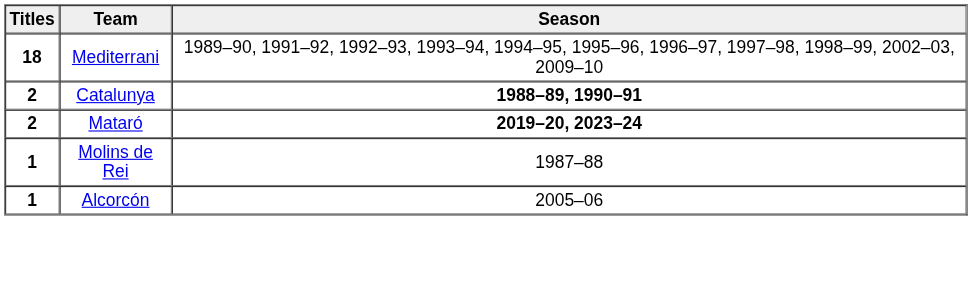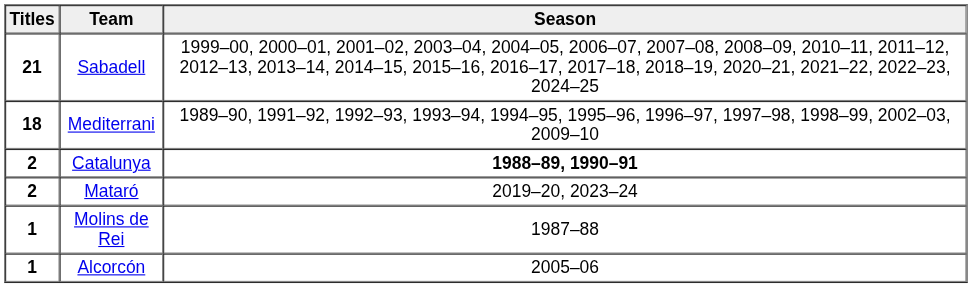+ row: 21 | Sabadell | 1999–00, 2000–01, 2001–02, 2003–04, 2004–05, 2006–07, 2007–08, 2008–09, 2010–11, 2011–12, 2012–13, 2013–14, 2014–15, 2015–16, 2016–17, 2017–18, 2018–19, 2020–21, 2021–22, 2022–23, 2024–25
Mataró | Season: bold -> normal
